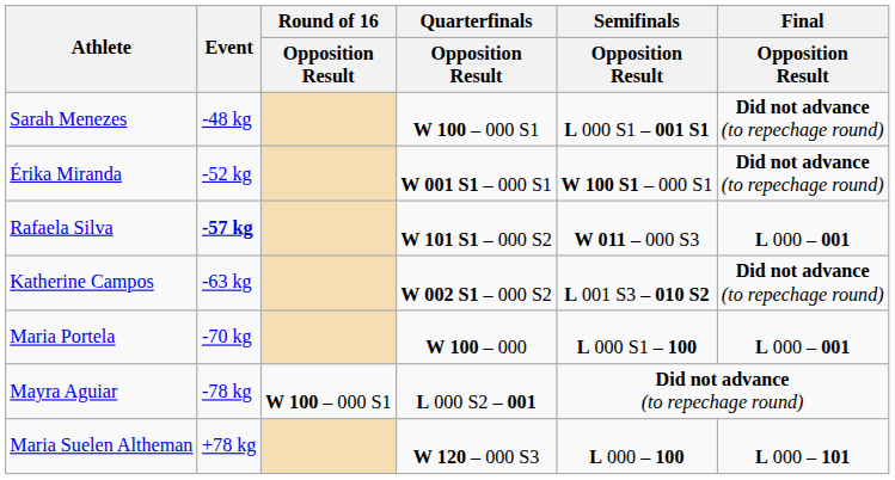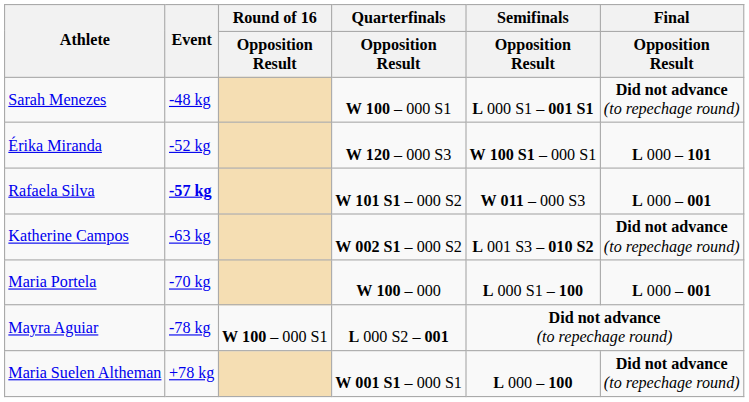Érika Miranda | Quarterfinals / Opposition Result: W 001 S1 – 000 S1 -> W 120 – 000 S3
Érika Miranda | Final / Opposition Result: Did not advance (to repechage round) -> L 000 – 101
Maria Suelen Altheman | Quarterfinals / Opposition Result: W 120 – 000 S3 -> W 001 S1 – 000 S1
Maria Suelen Altheman | Final / Opposition Result: L 000 – 101 -> Did not advance (to repechage round)
